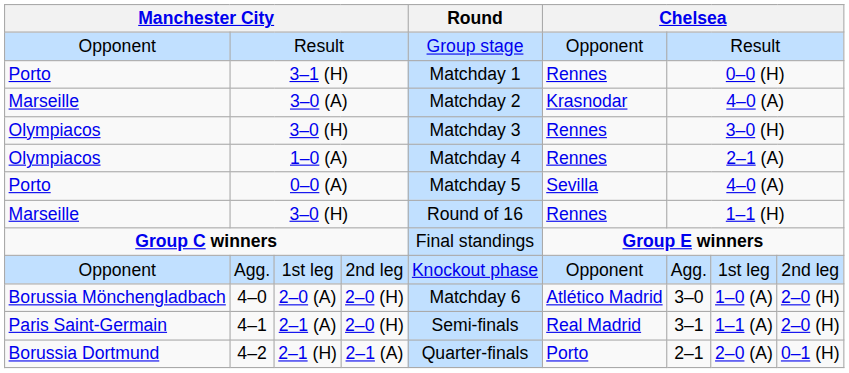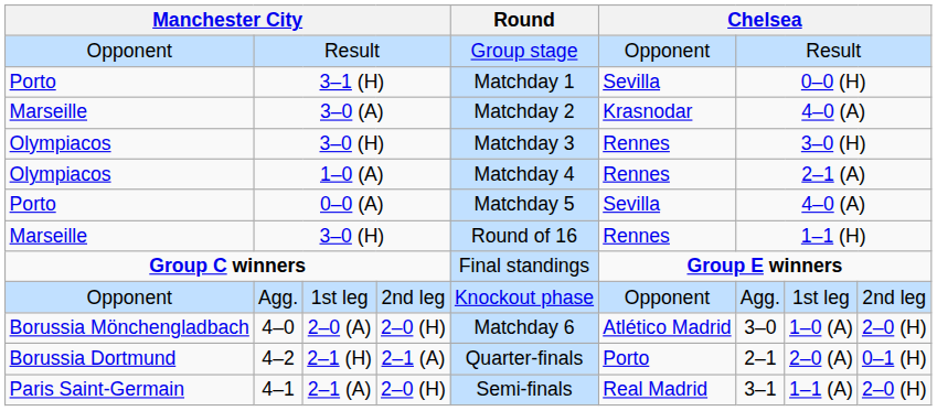3–1 (H) | column 6: Rennes -> Sevilla
rows swapped: 4–2 <-> 4–1
